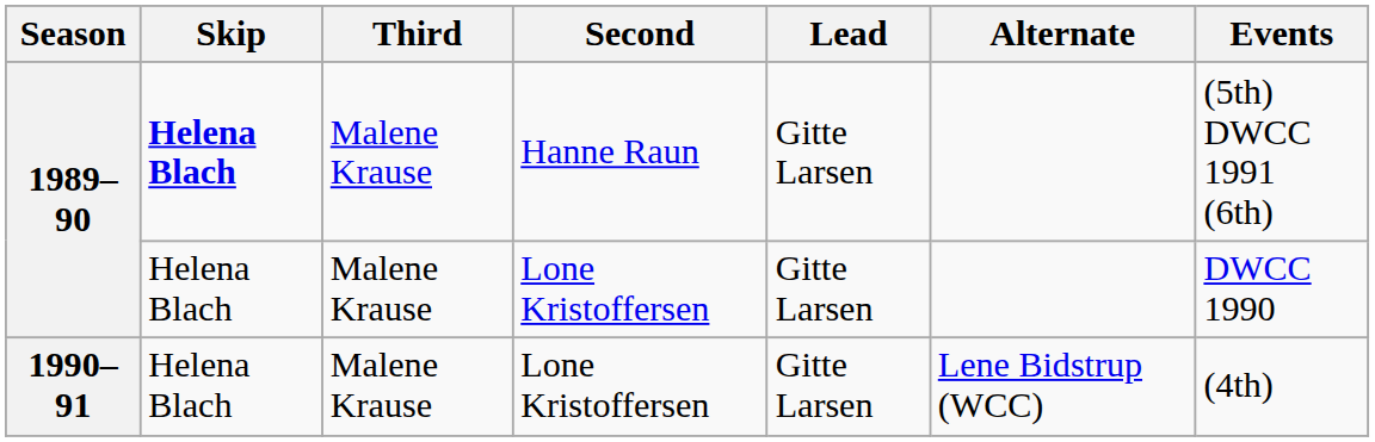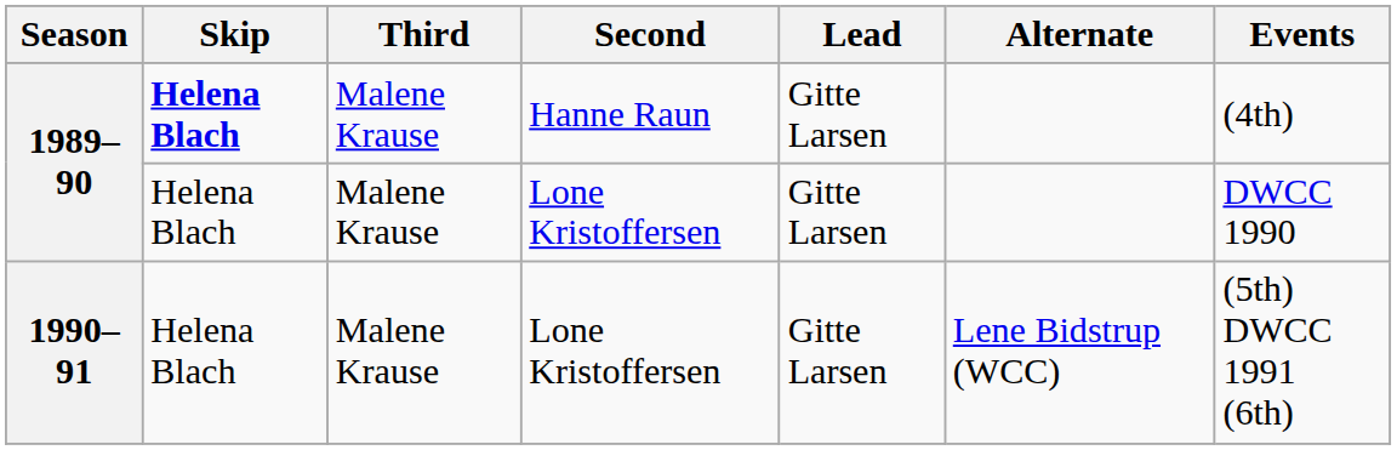1989–90 / Hanne Raun | Events: (5th) DWCC 1991 (6th) -> (4th)
1990–91 | Events: (4th) -> (5th) DWCC 1991 (6th)
